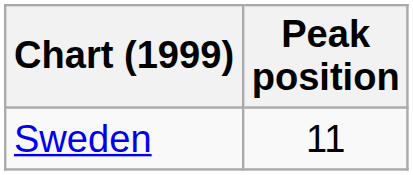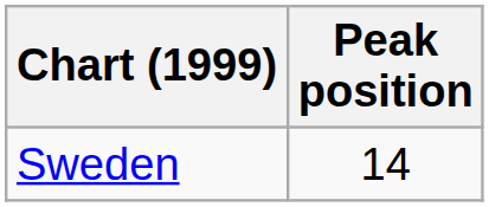Sweden | Peak position: 11 -> 14
